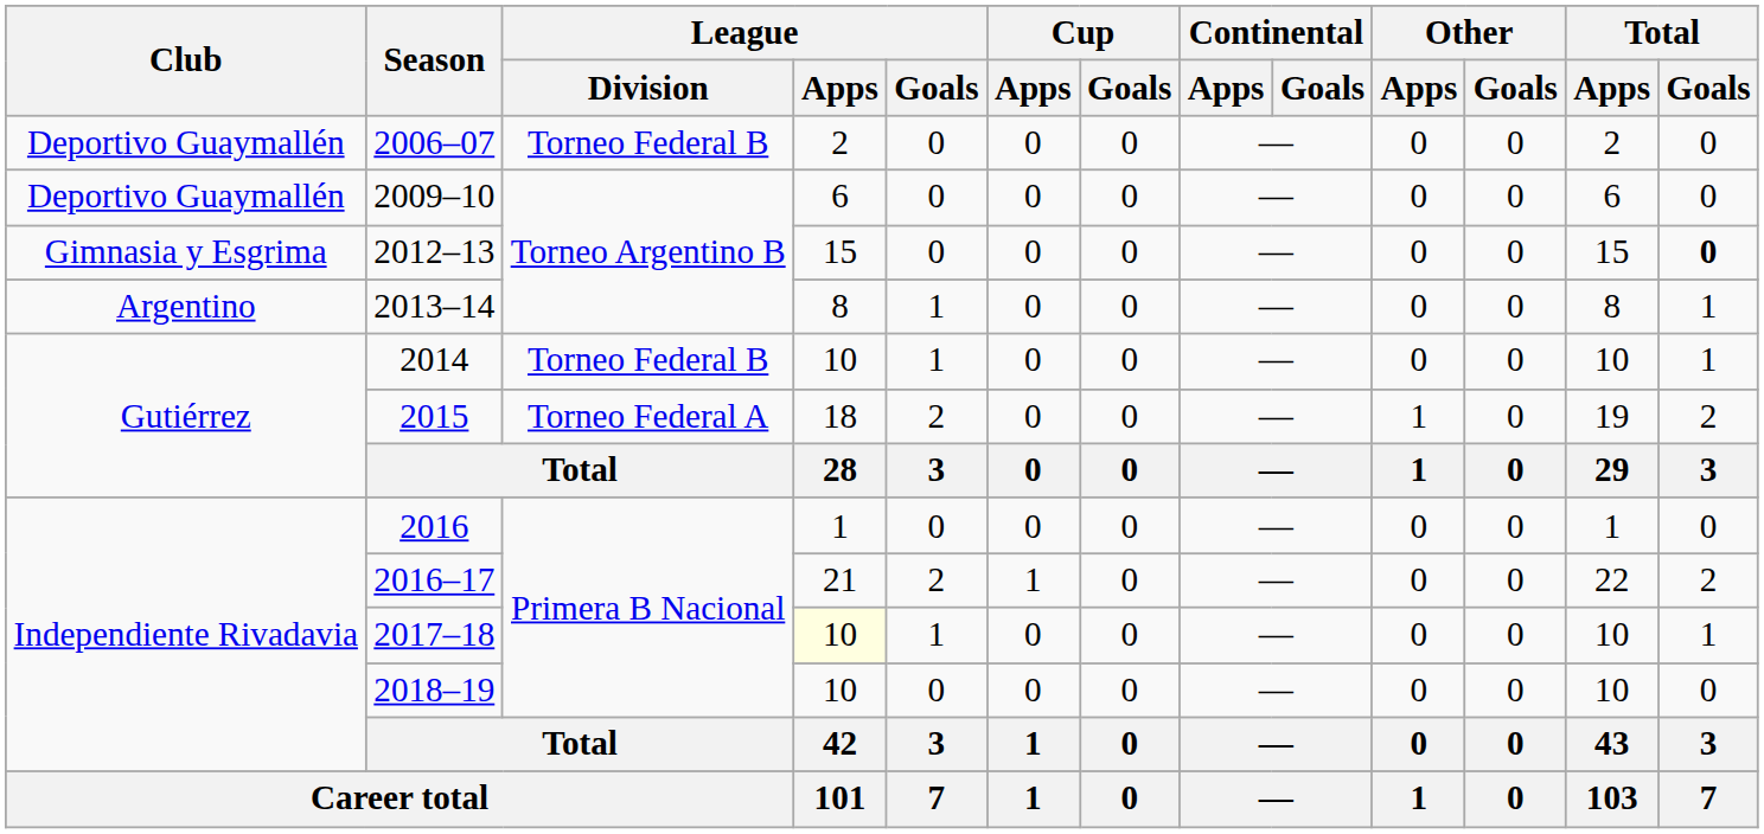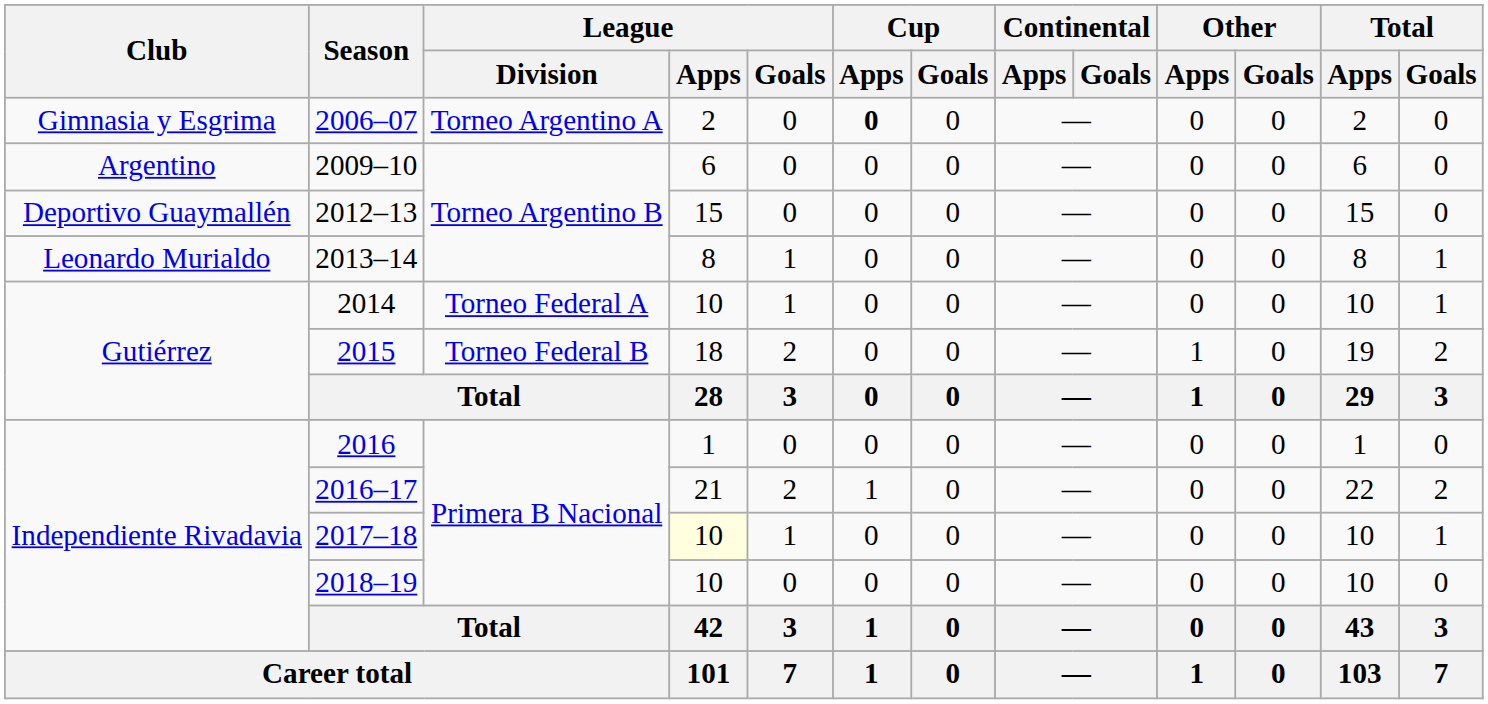2006–07 | Club: Deportivo Guaymallén -> Gimnasia y Esgrima
2006–07 | League / Division: Torneo Federal B -> Torneo Argentino A
2006–07 | Cup / Apps: normal -> bold
2009–10 | Club: Deportivo Guaymallén -> Argentino
2012–13 | Club: Gimnasia y Esgrima -> Deportivo Guaymallén
2012–13 | Total / Goals: bold -> normal
2013–14 | Club: Argentino -> Leonardo Murialdo
2014 | League / Division: Torneo Federal B -> Torneo Federal A
2015 | League / Division: Torneo Federal A -> Torneo Federal B
